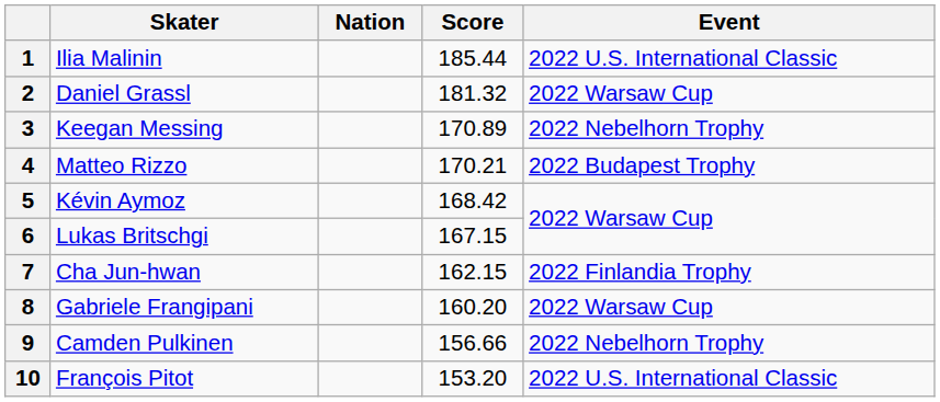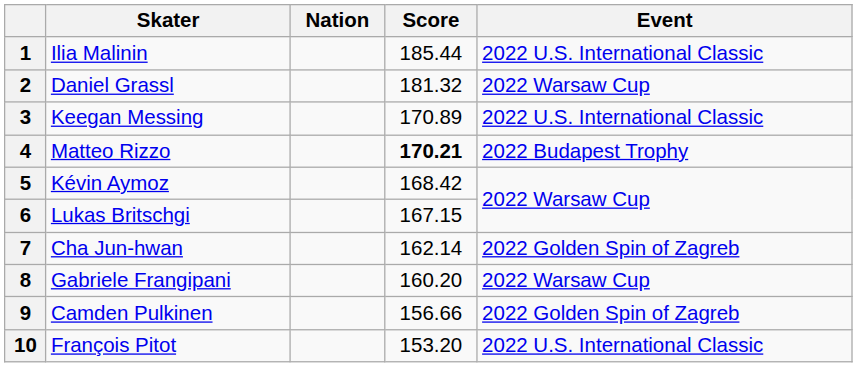3 | Event: 2022 Nebelhorn Trophy -> 2022 U.S. International Classic
4 | Score: normal -> bold
7 | Score: 162.15 -> 162.14
7 | Event: 2022 Finlandia Trophy -> 2022 Golden Spin of Zagreb
9 | Event: 2022 Nebelhorn Trophy -> 2022 Golden Spin of Zagreb
